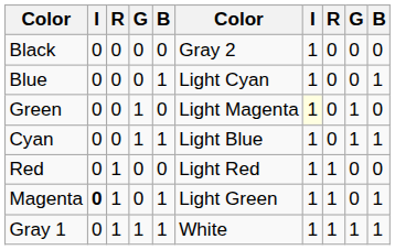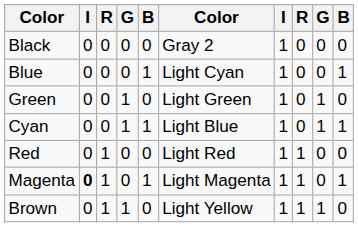Green | column 6: Light Magenta -> Light Green
Green | column 7: lightyellow background -> no background
Magenta | column 6: Light Green -> Light Magenta
+ row: Brown | 0 | 1 | 1 | 0 | Light Yellow | 1 | 1 | 1 | 0
- row: Gray 1 | 0 | 1 | 1 | 1 | White | 1 | 1 | 1 | 1
